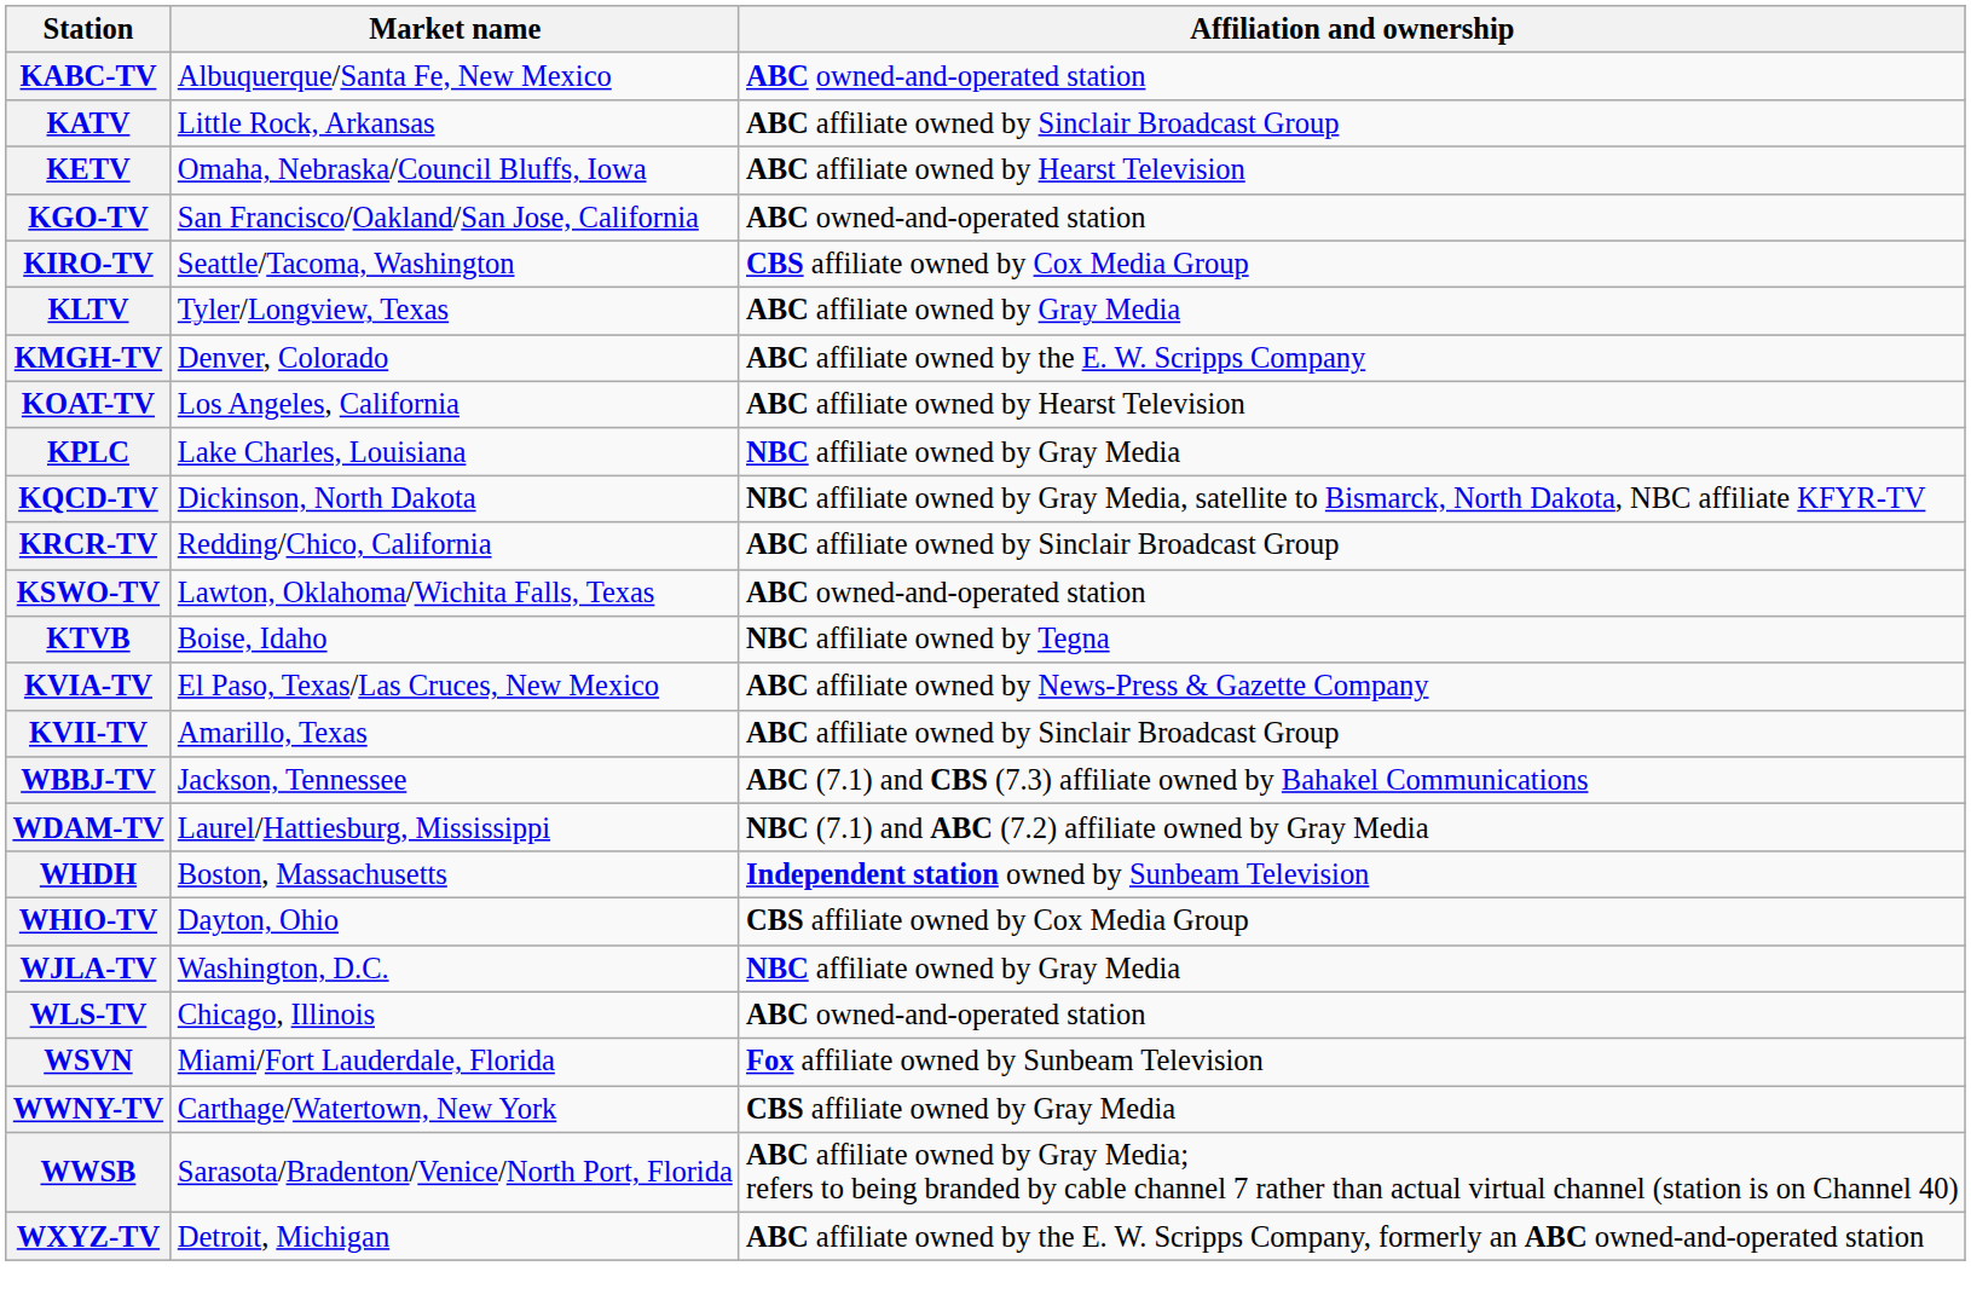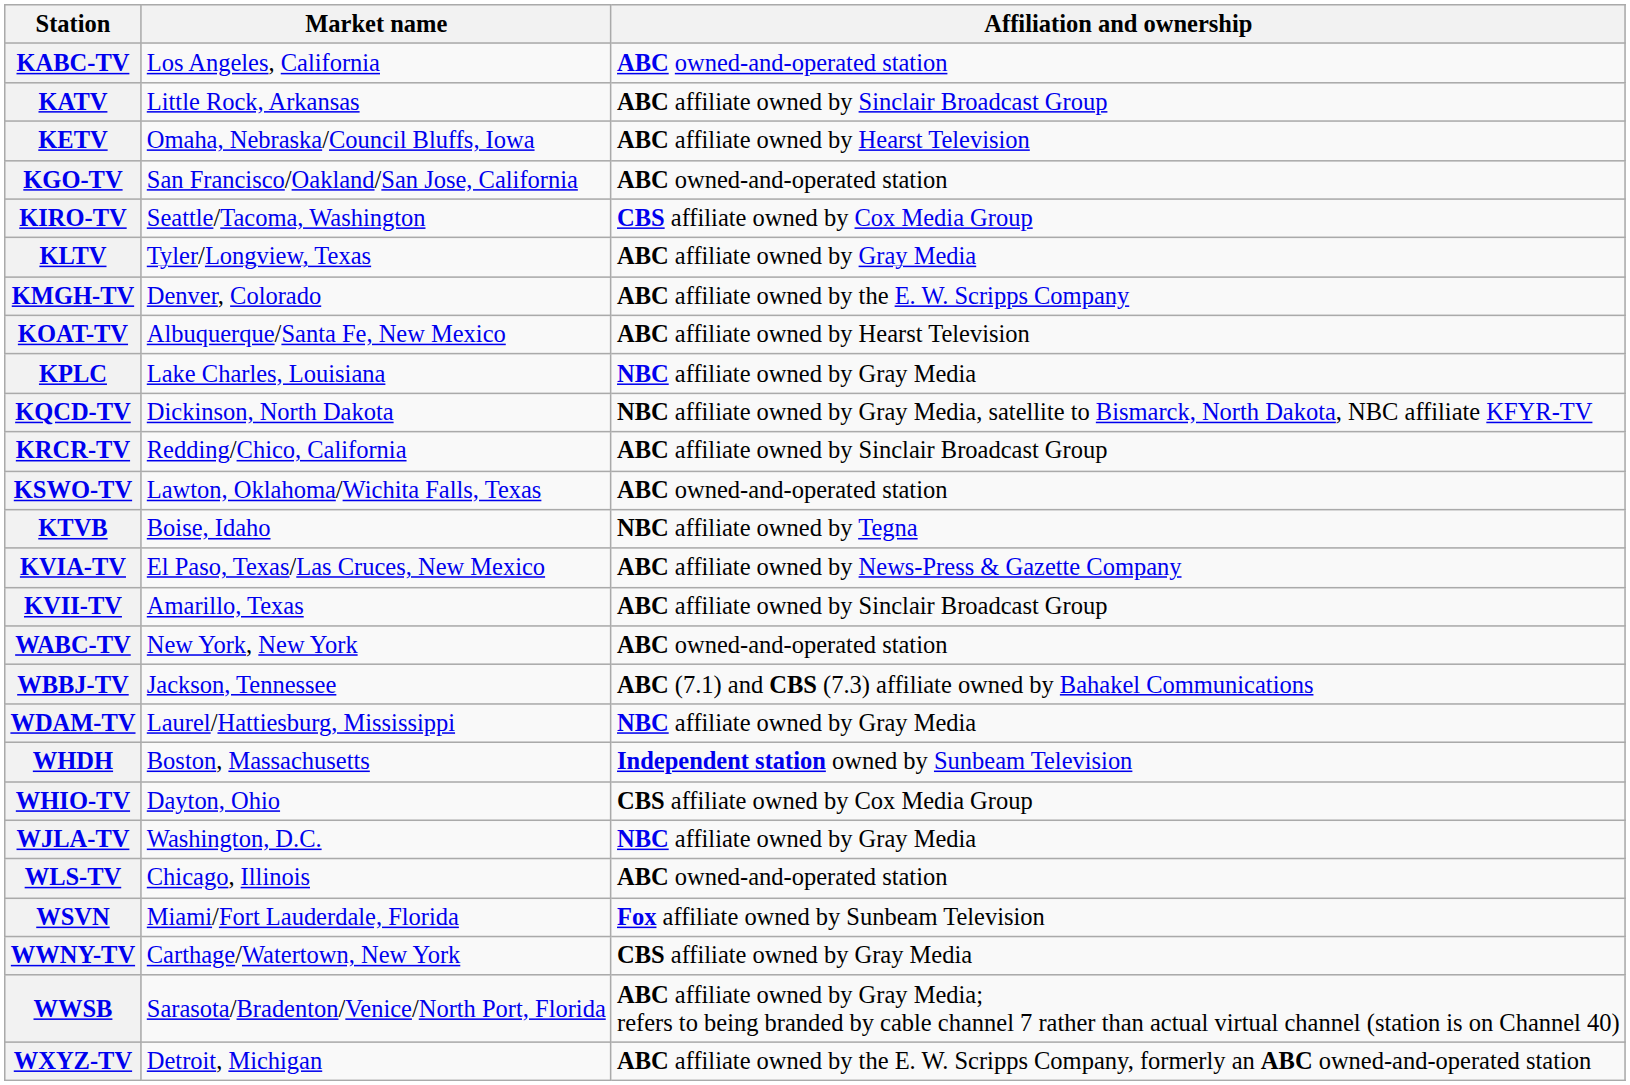KABC-TV | Market name: Albuquerque/Santa Fe, New Mexico -> Los Angeles, California
KOAT-TV | Market name: Los Angeles, California -> Albuquerque/Santa Fe, New Mexico
+ row: WABC-TV | New York, New York | ABC owned-and-operated station
WDAM-TV | Affiliation and ownership: NBC (7.1) and ABC (7.2) affiliate owned by Gray Media -> NBC affiliate owned by Gray Media
